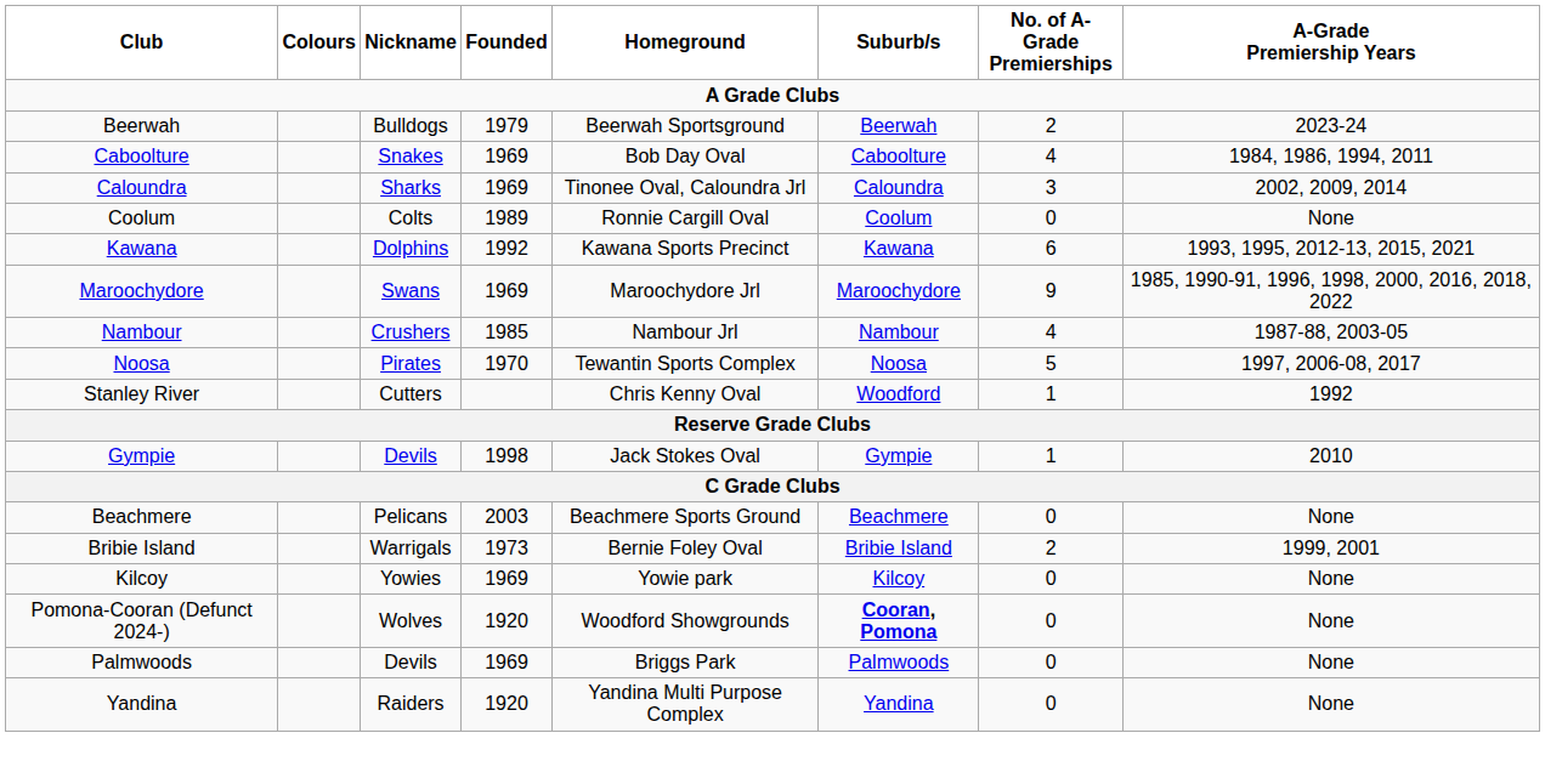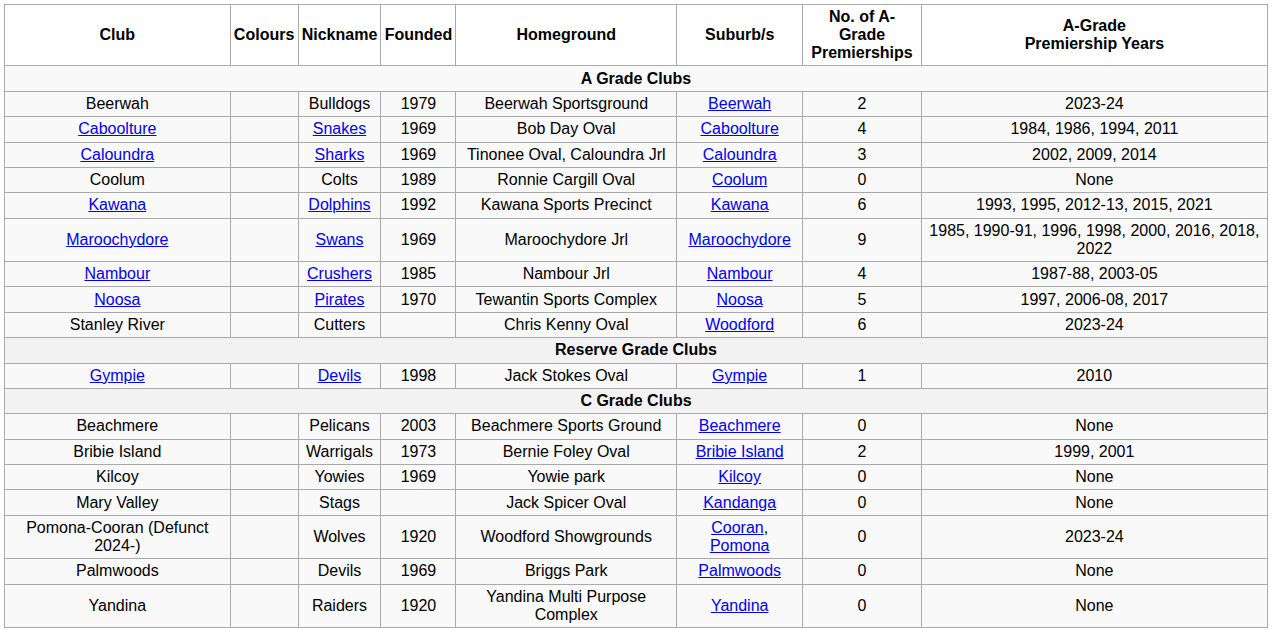Stanley River | No. of A-Grade Premierships: 1 -> 6
Stanley River | A-Grade Premiership Years: 1992 -> 2023-24
+ row: Mary Valley | Stags | Jack Spicer Oval | Kandanga | 0 | None
Pomona-Cooran (Defunct 2024-) | Suburb/s: bold -> normal
Pomona-Cooran (Defunct 2024-) | A-Grade Premiership Years: None -> 2023-24
